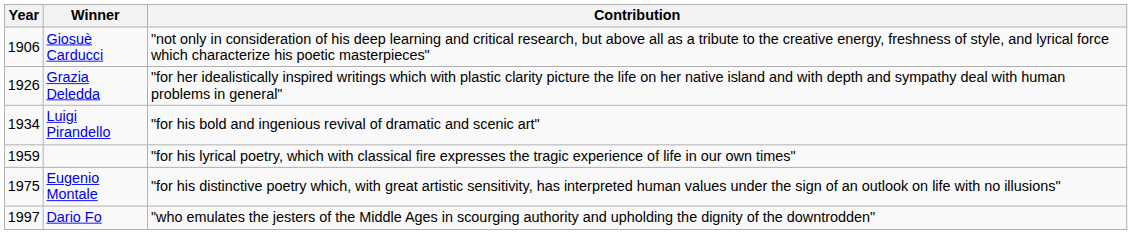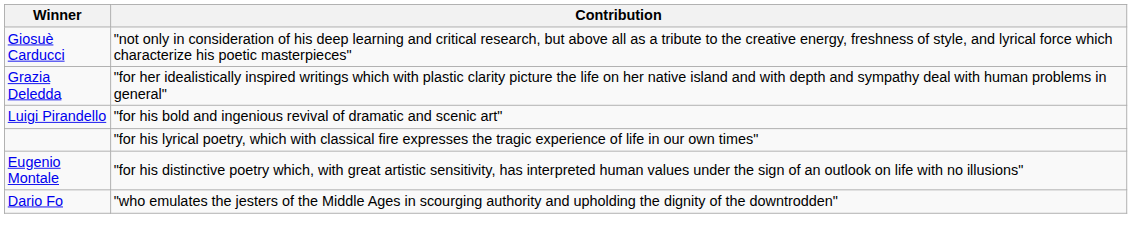- column: Year | 1906 | 1926 | 1934 | 1959 | 1975 | 1997
